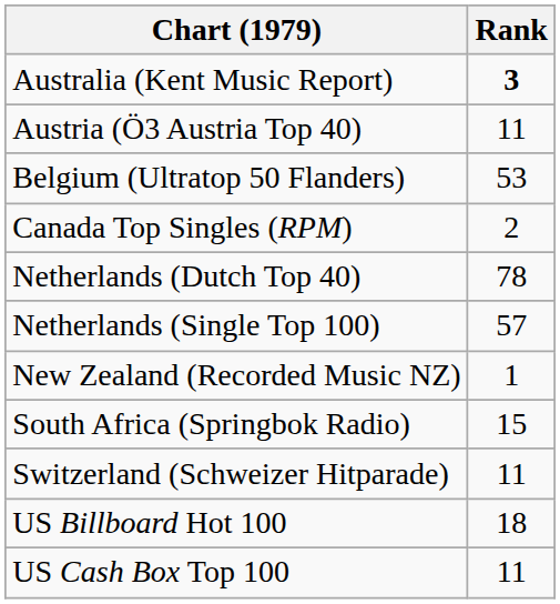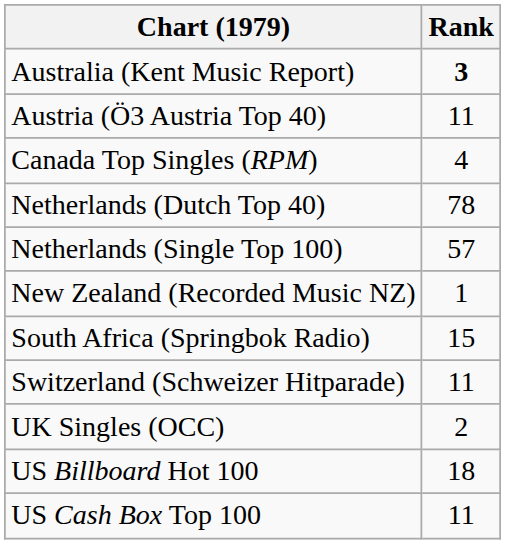- row: Belgium (Ultratop 50 Flanders) | 53
Canada Top Singles (RPM) | Rank: 2 -> 4
+ row: UK Singles (OCC) | 2
